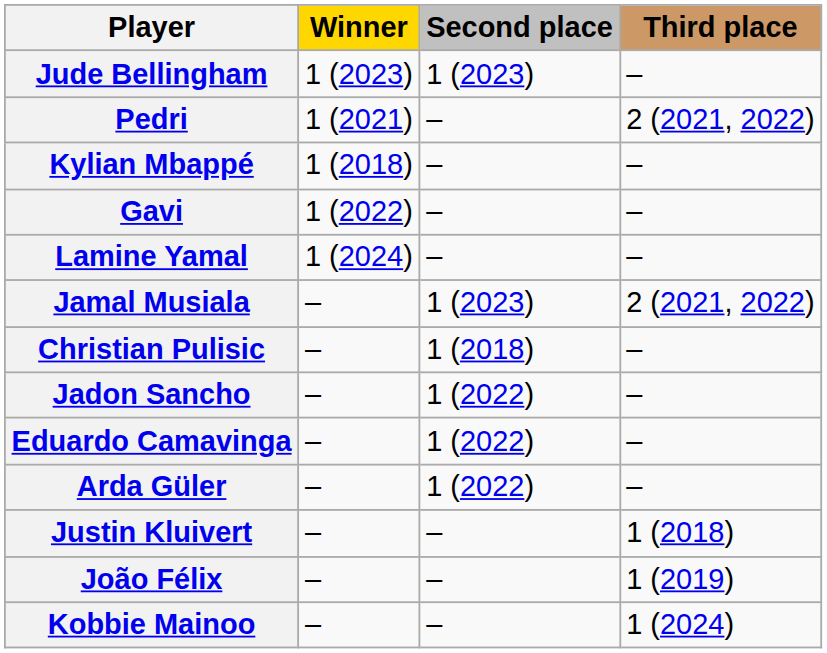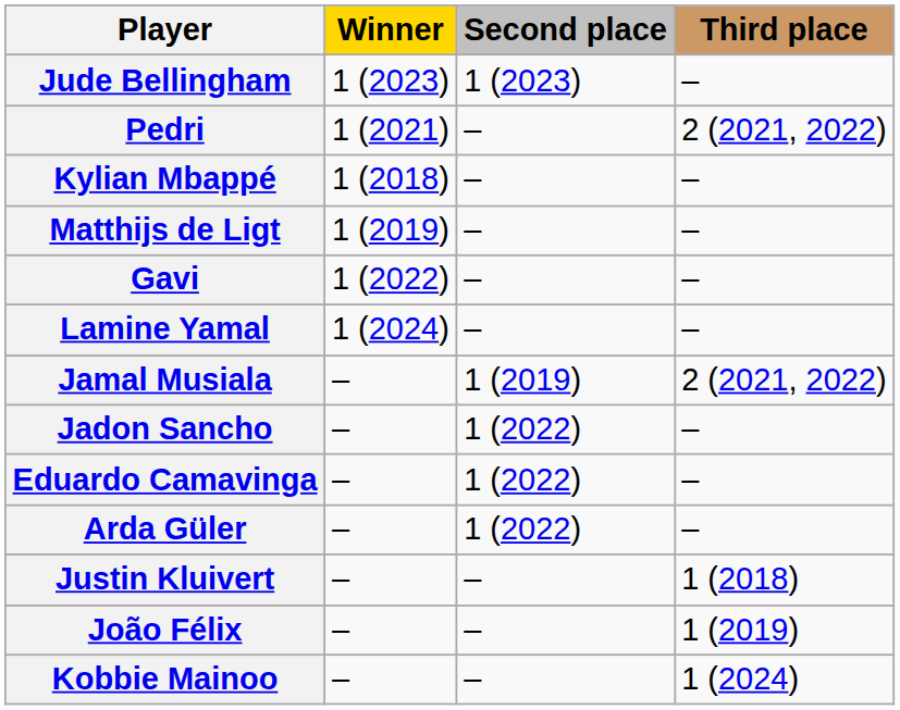+ row: Matthijs de Ligt | 1 (2019) | – | –
Jamal Musiala | Second place: 1 (2023) -> 1 (2019)
- row: Christian Pulisic | – | 1 (2018) | –
